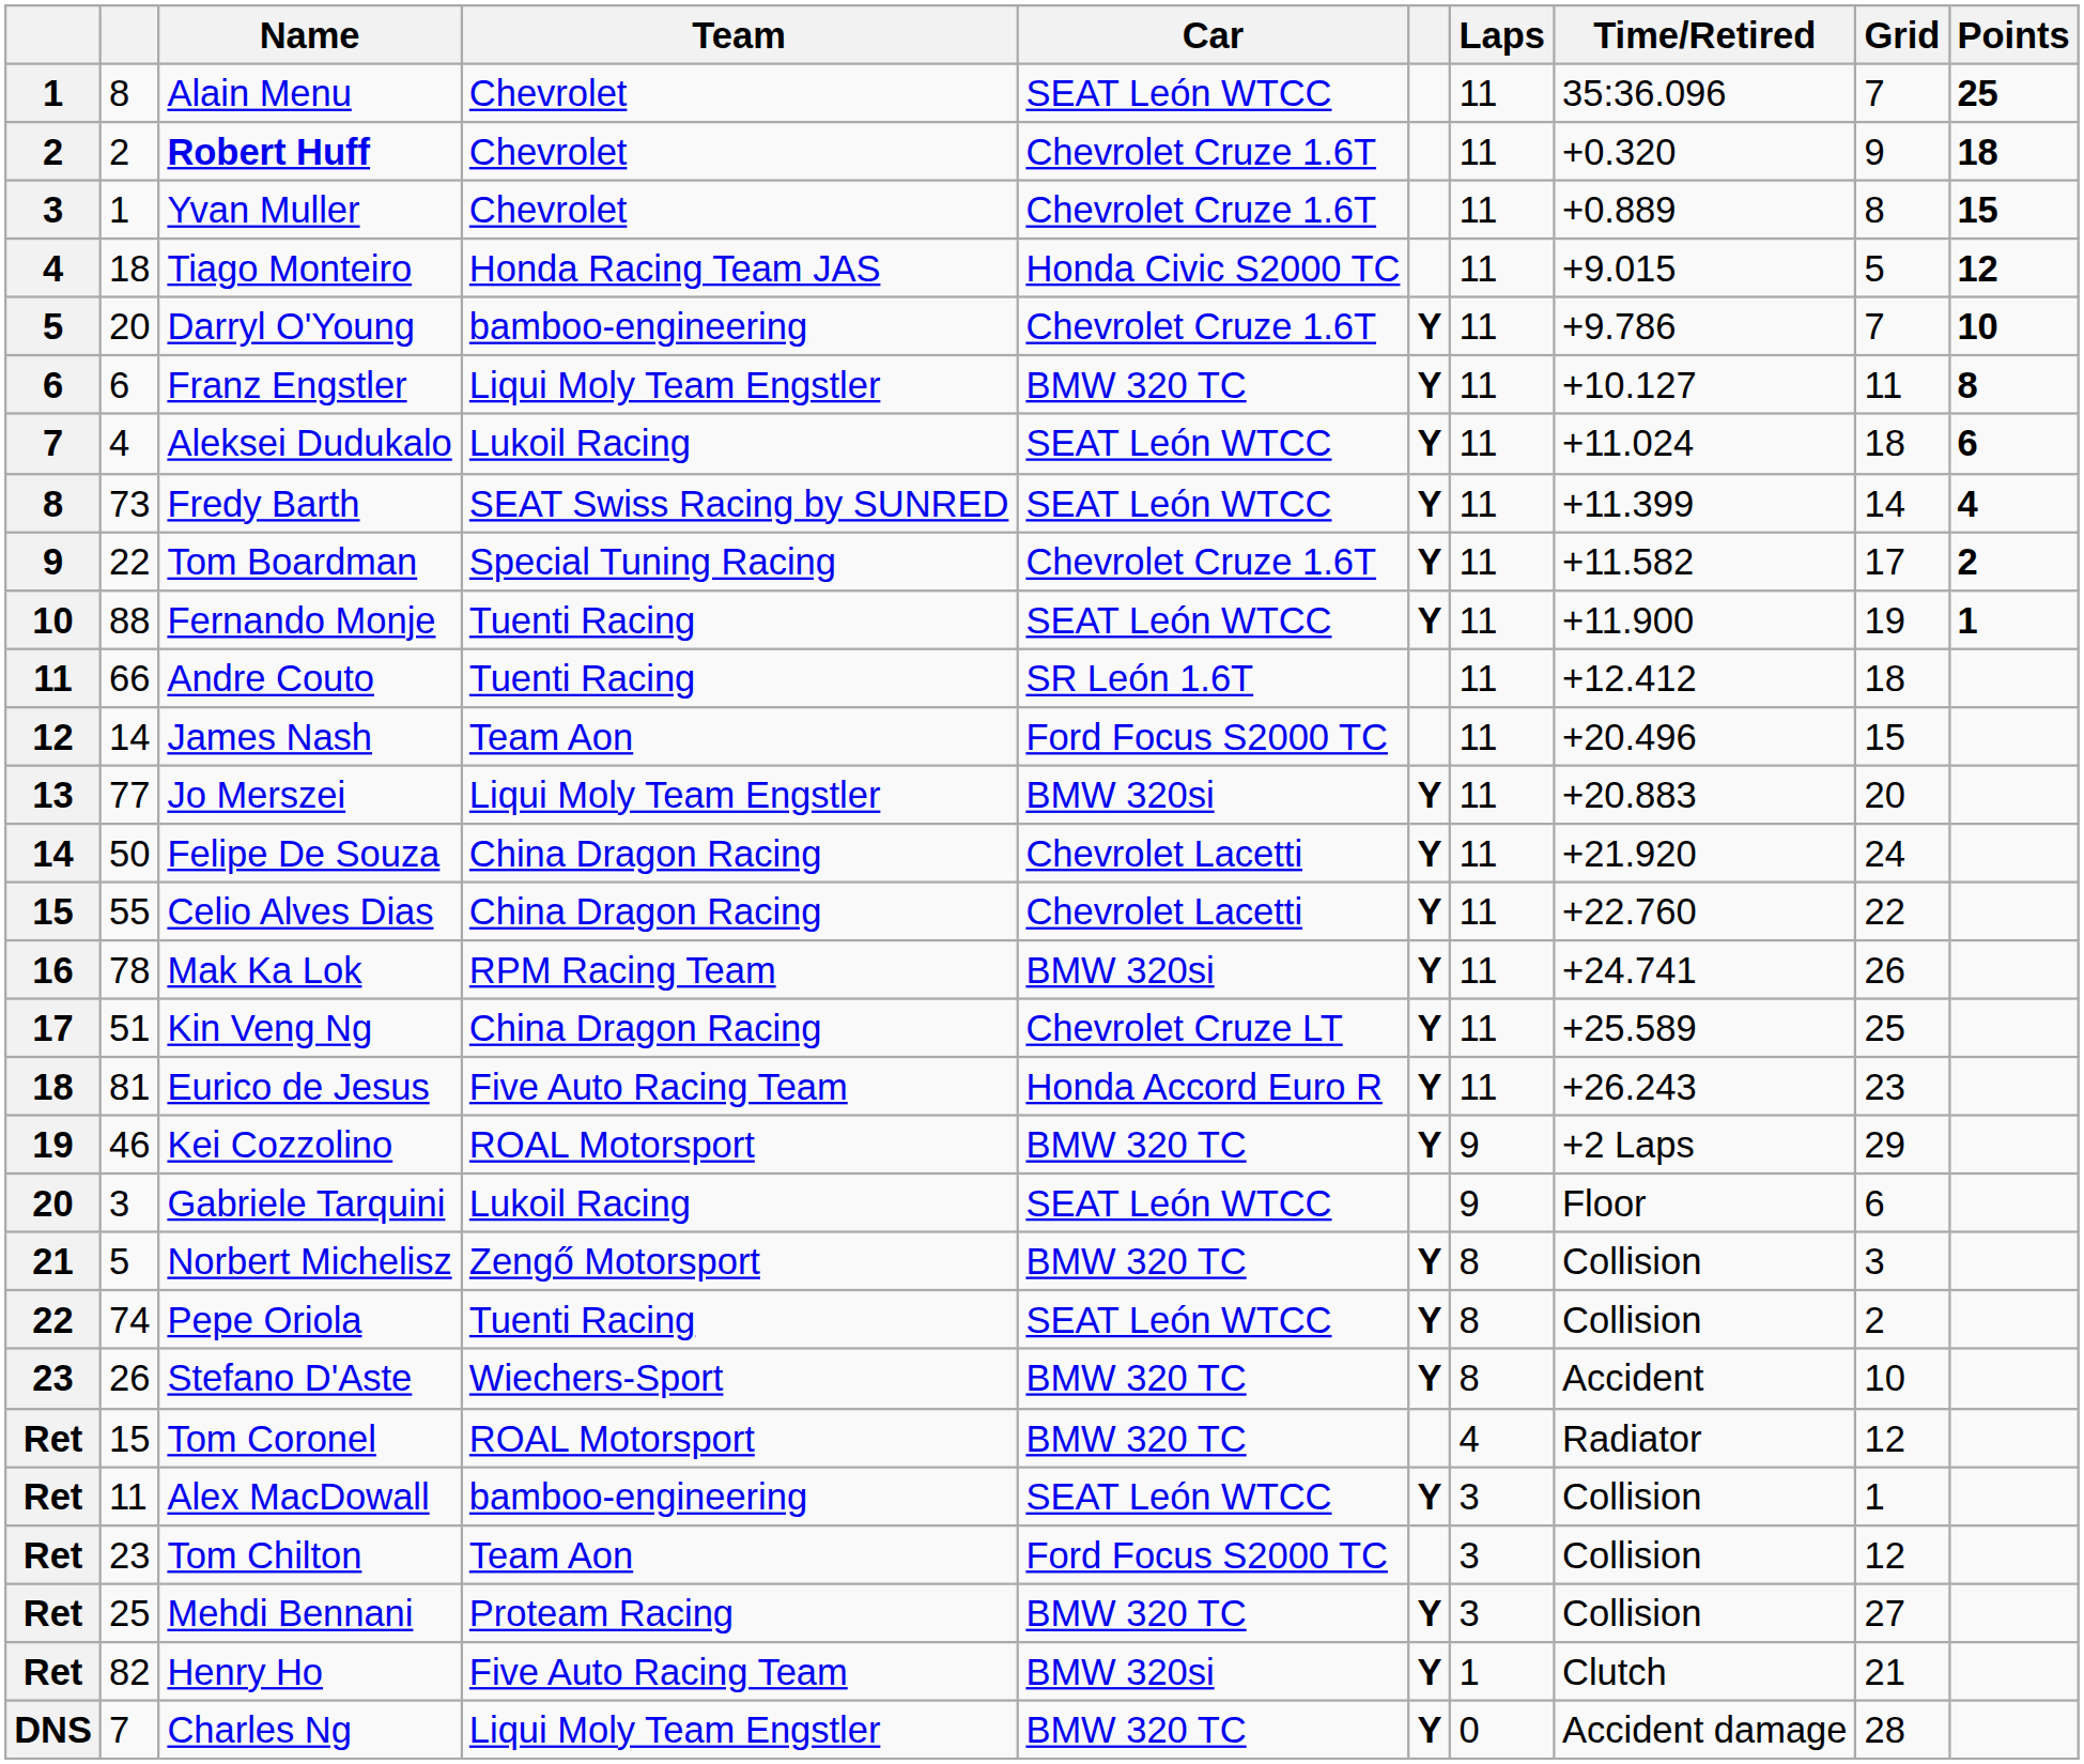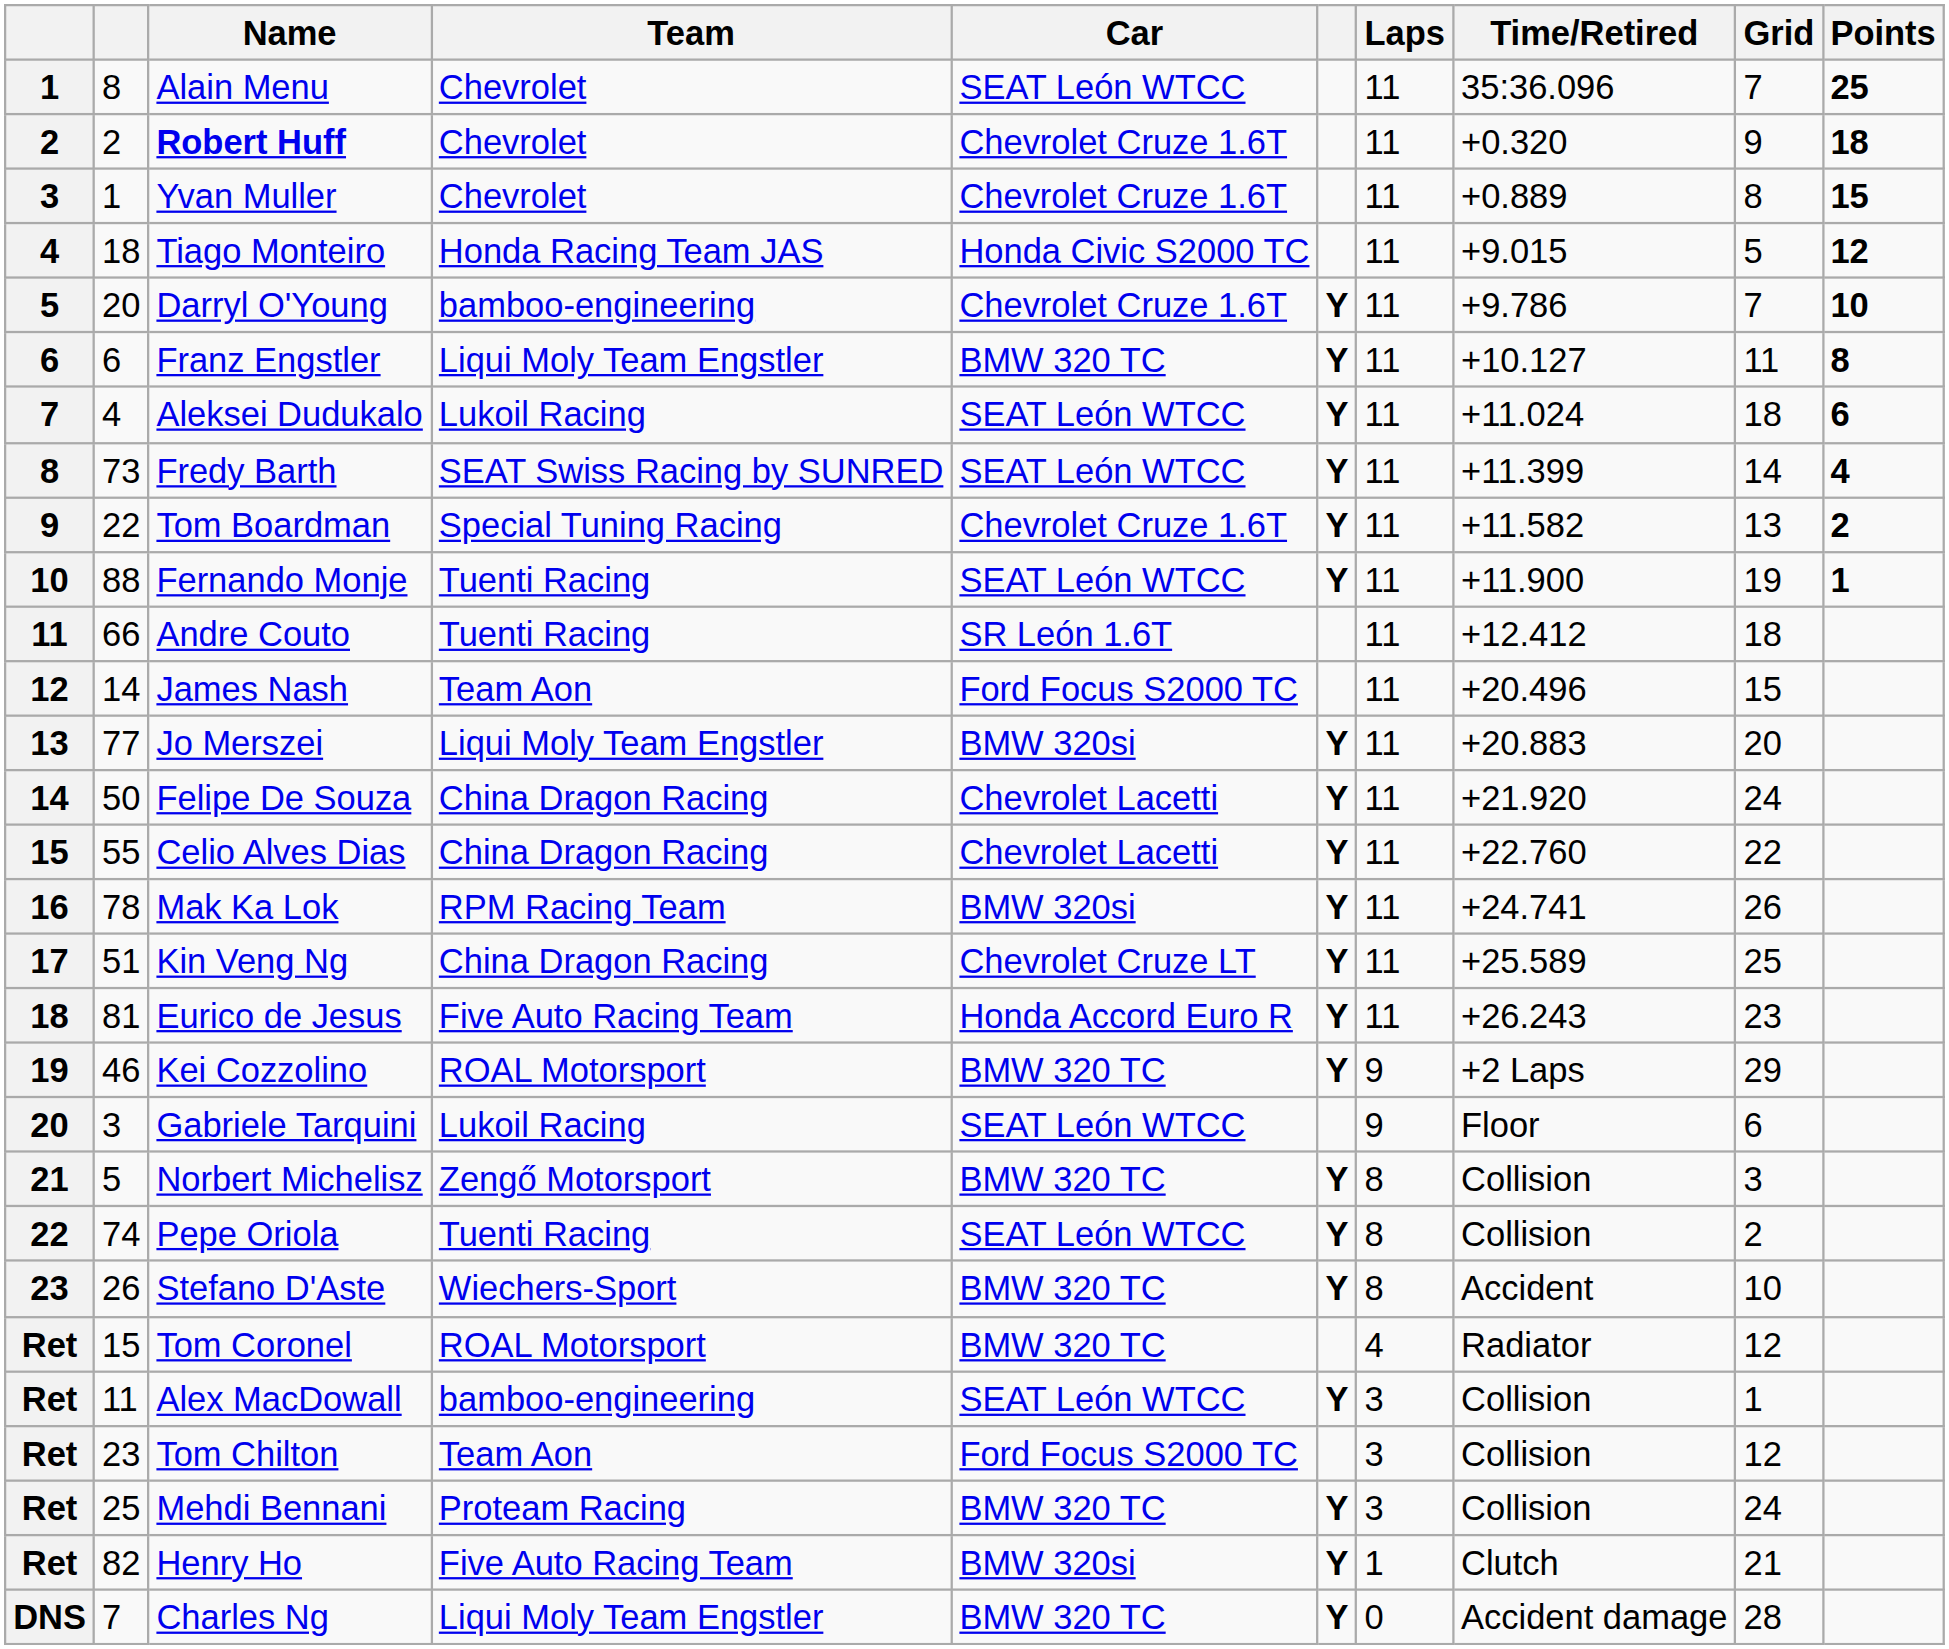Tom Boardman | Grid: 17 -> 13
Mehdi Bennani | Grid: 27 -> 24
